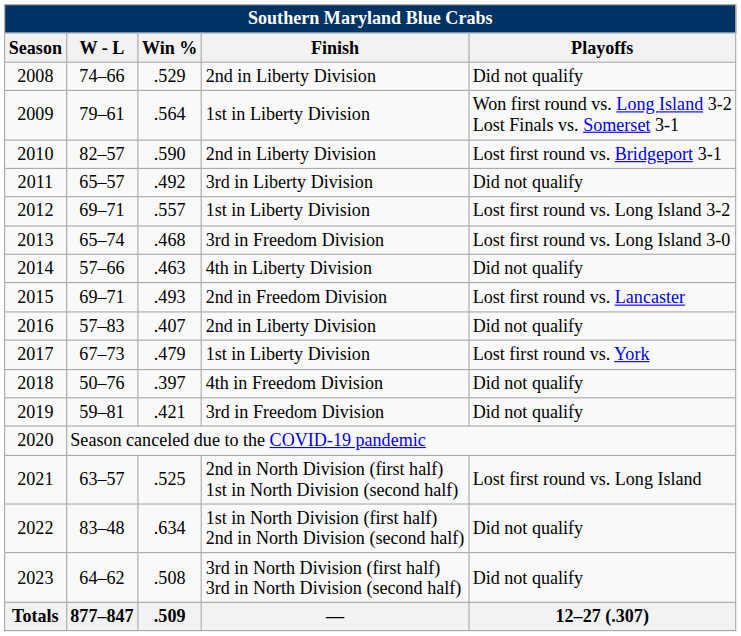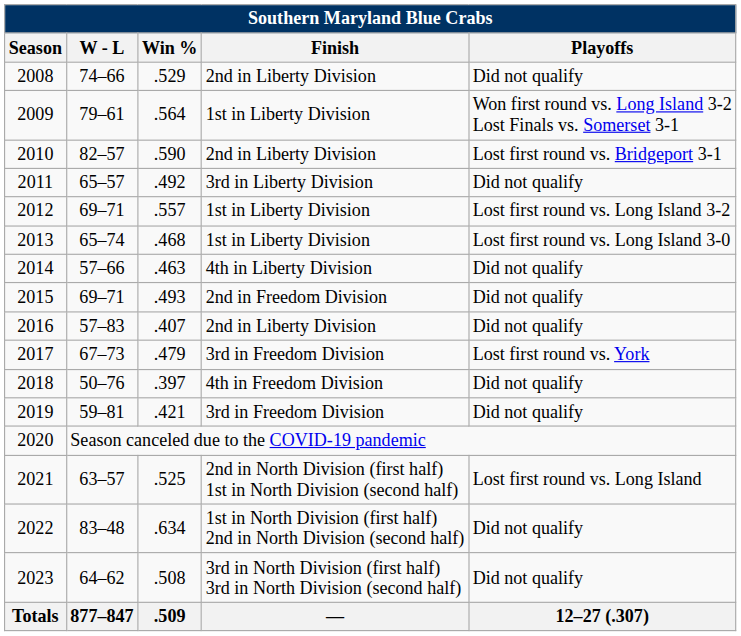2013 | Finish: 3rd in Freedom Division -> 1st in Liberty Division
2015 | Playoffs: Lost first round vs. Lancaster -> Did not qualify
2017 | Finish: 1st in Liberty Division -> 3rd in Freedom Division
